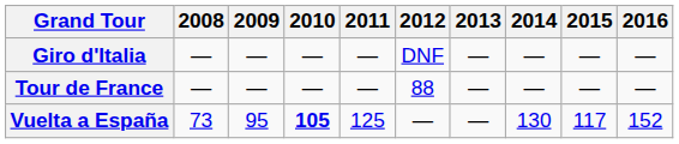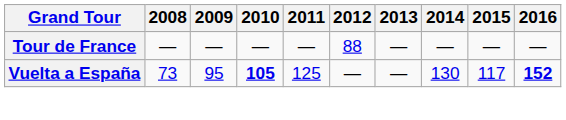- row: Giro d'Italia | — | — | — | — | DNF | — | — | — | —
Vuelta a España | 2016: normal -> bold
